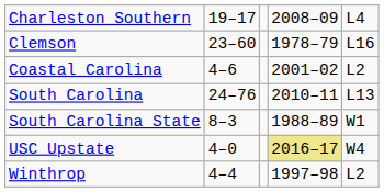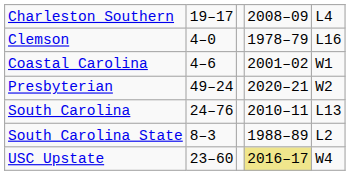Clemson | column 2: 23–60 -> 4–0
Coastal Carolina | column 5: L2 -> W1
+ row: Presbyterian | 49–24 | 2020–21 | W2
South Carolina State | column 5: W1 -> L2
USC Upstate | column 2: 4–0 -> 23–60
- row: Winthrop | 4–4 | 1997–98 | L2
